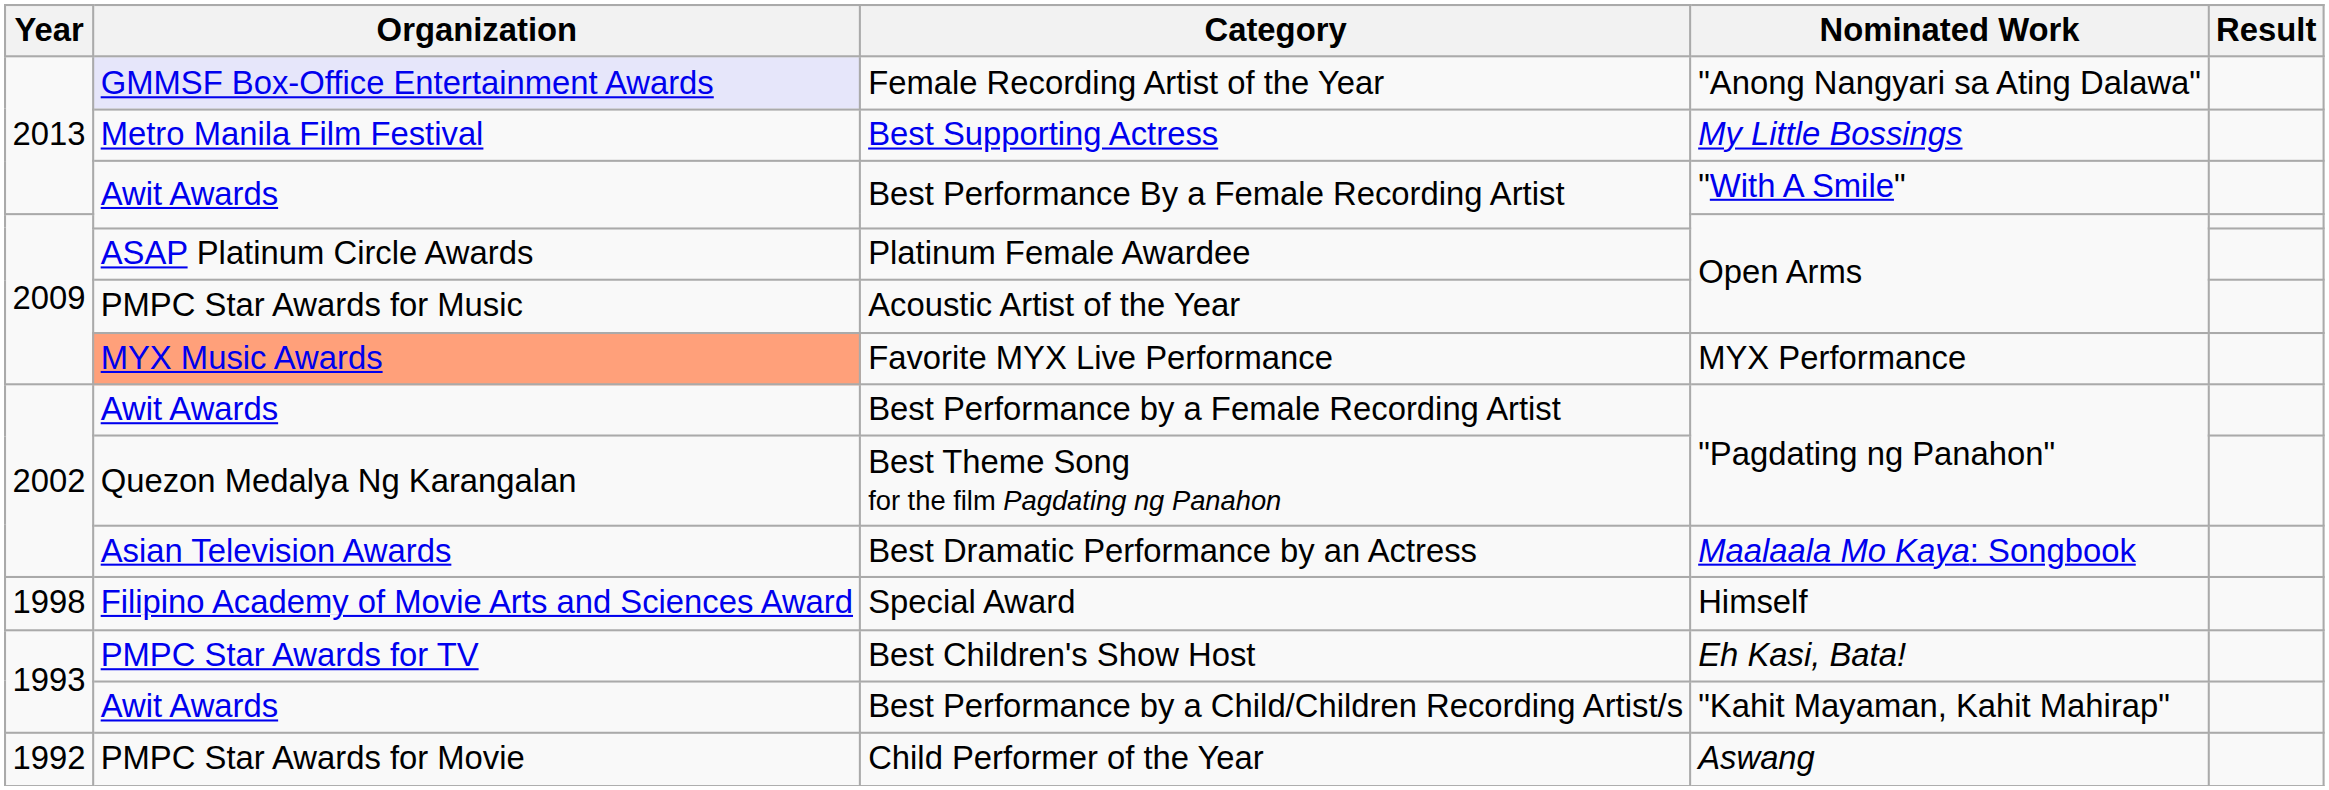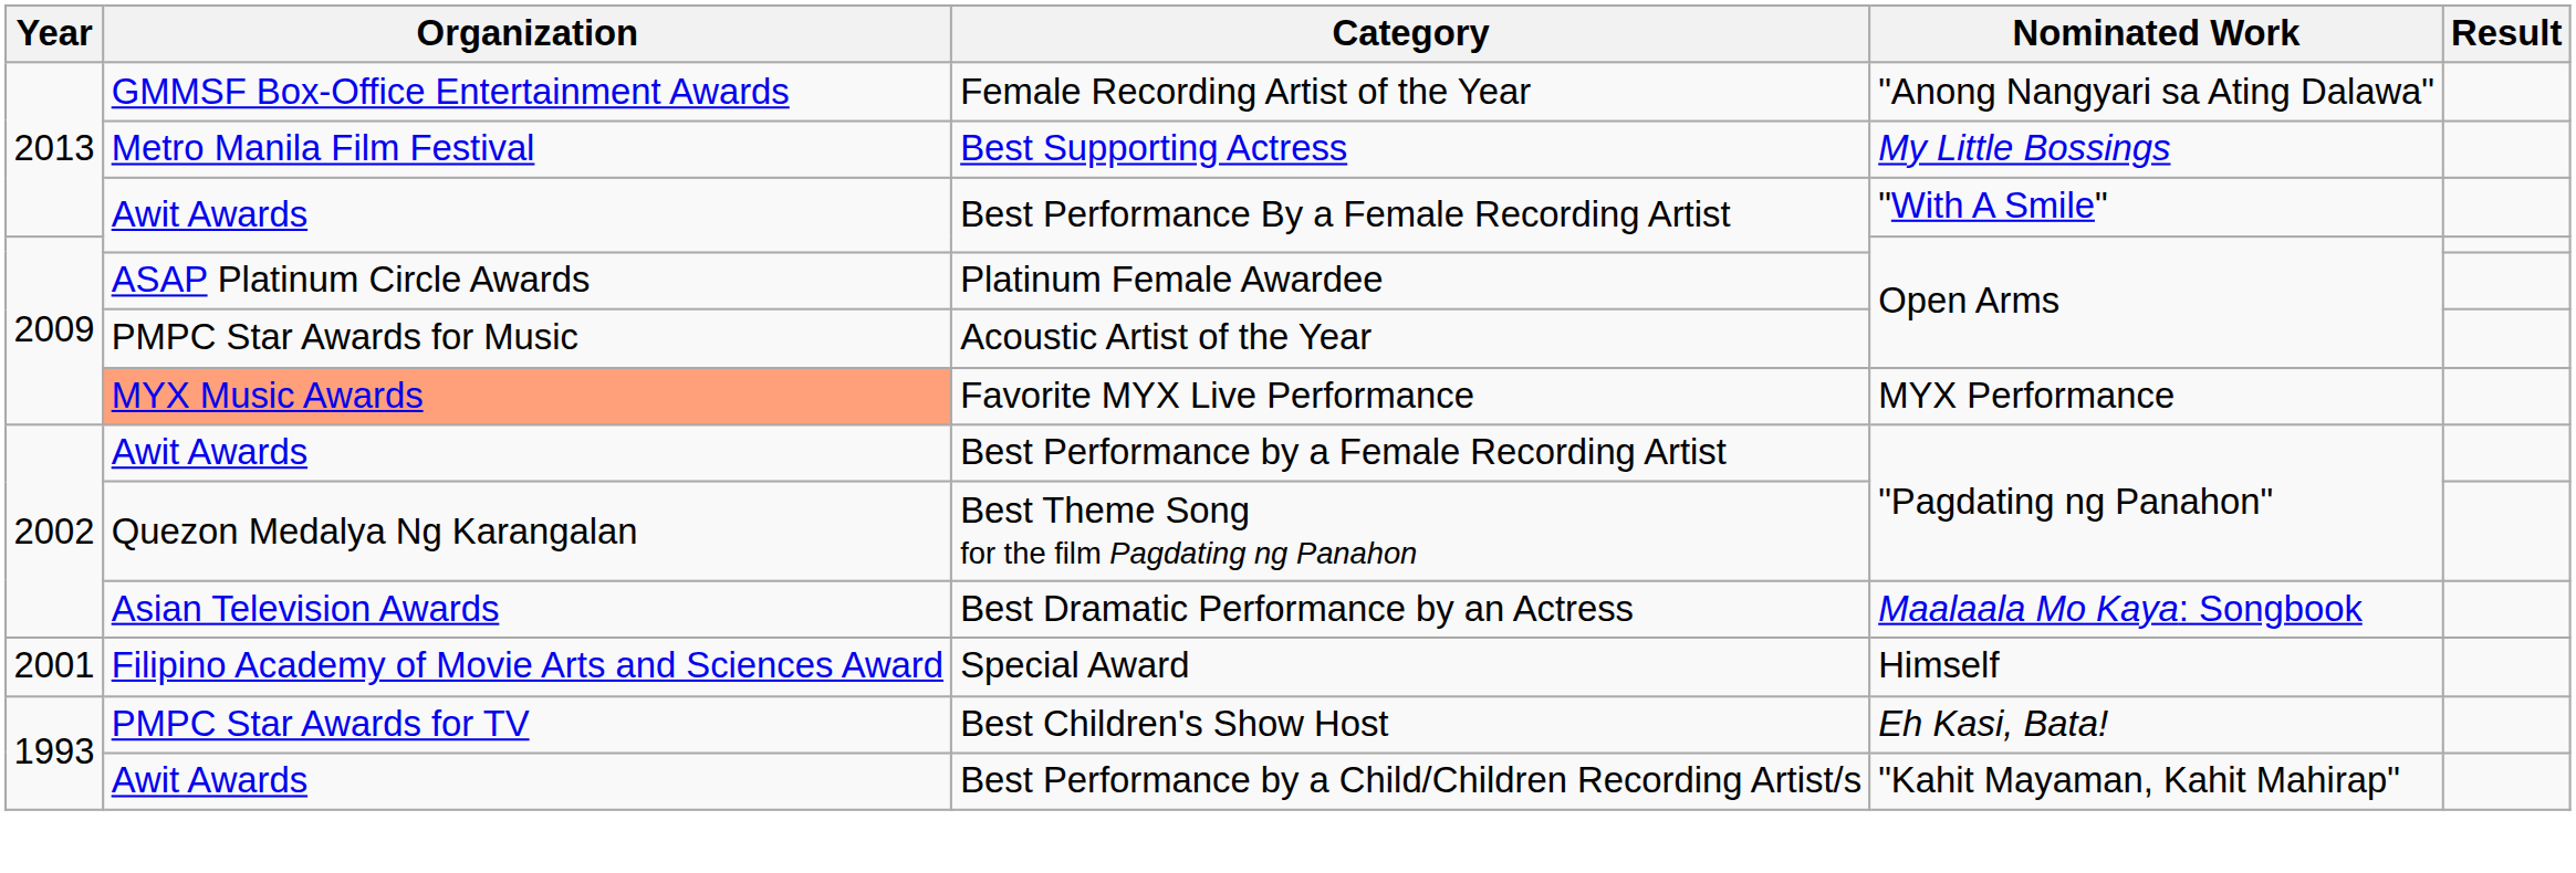Female Recording Artist of the Year | Organization: lavender background -> no background
Special Award | Year: 1998 -> 2001
- row: 1992 | PMPC Star Awards for Movie | Child Performer of the Year | Aswang
